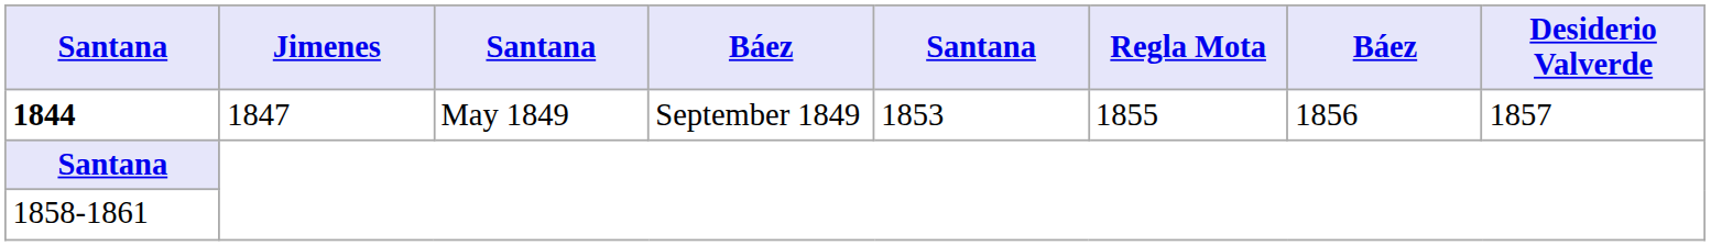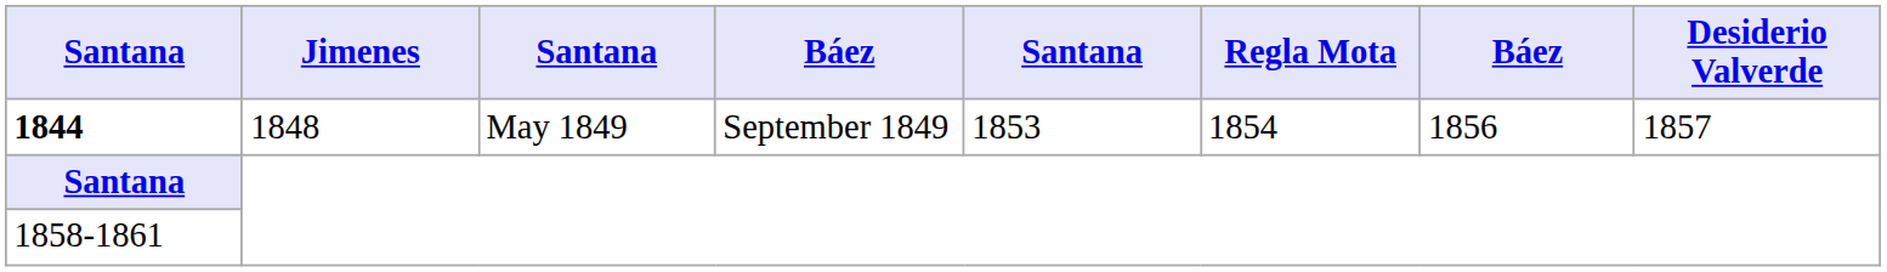May 1849 | Jimenes: 1847 -> 1848
May 1849 | Regla Mota: 1855 -> 1854
